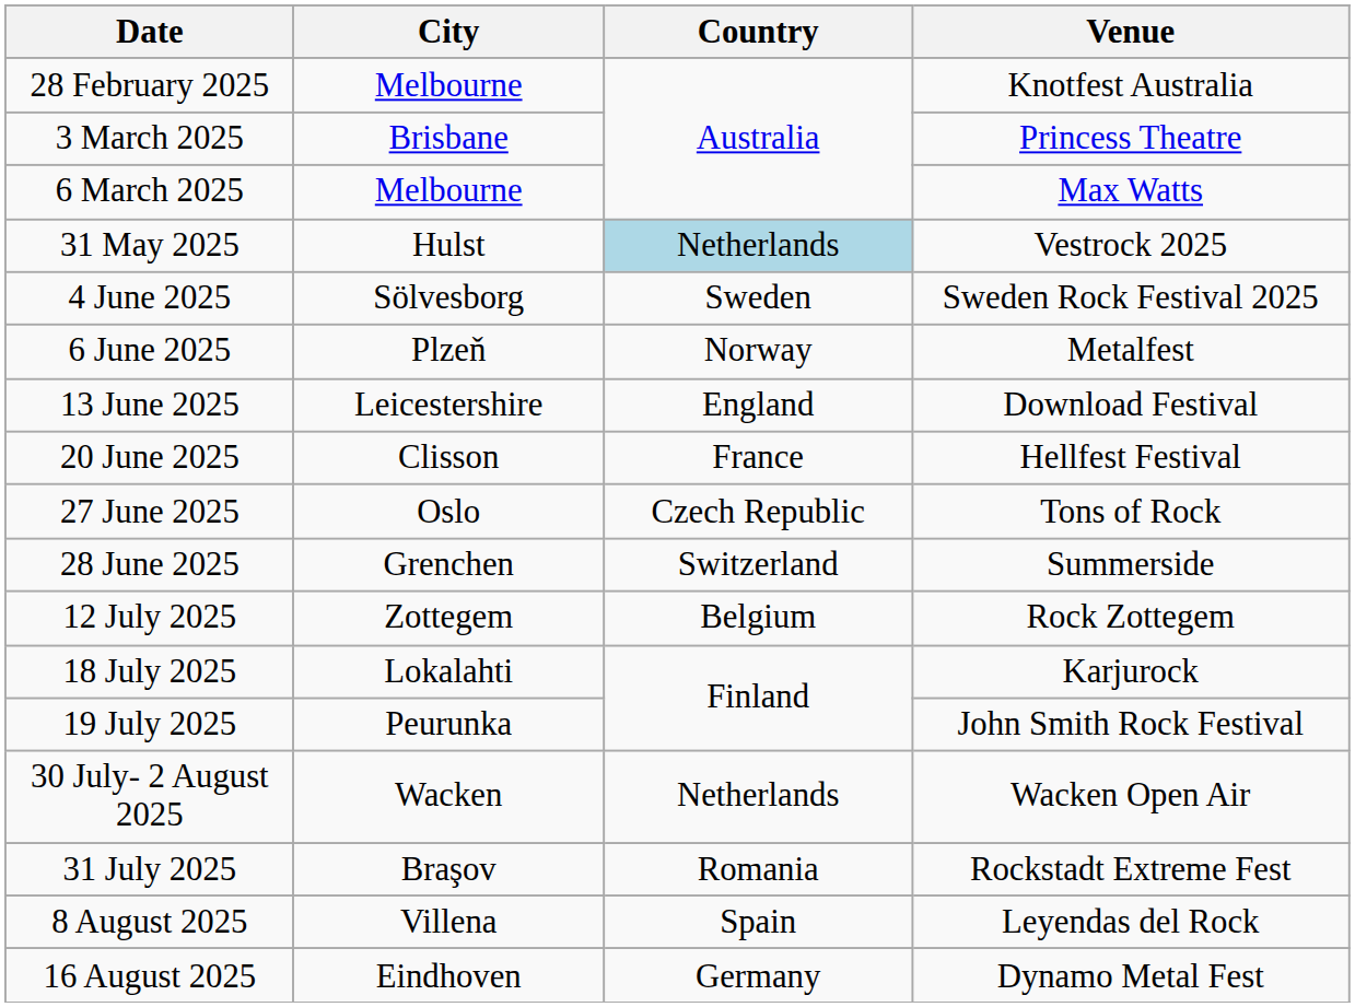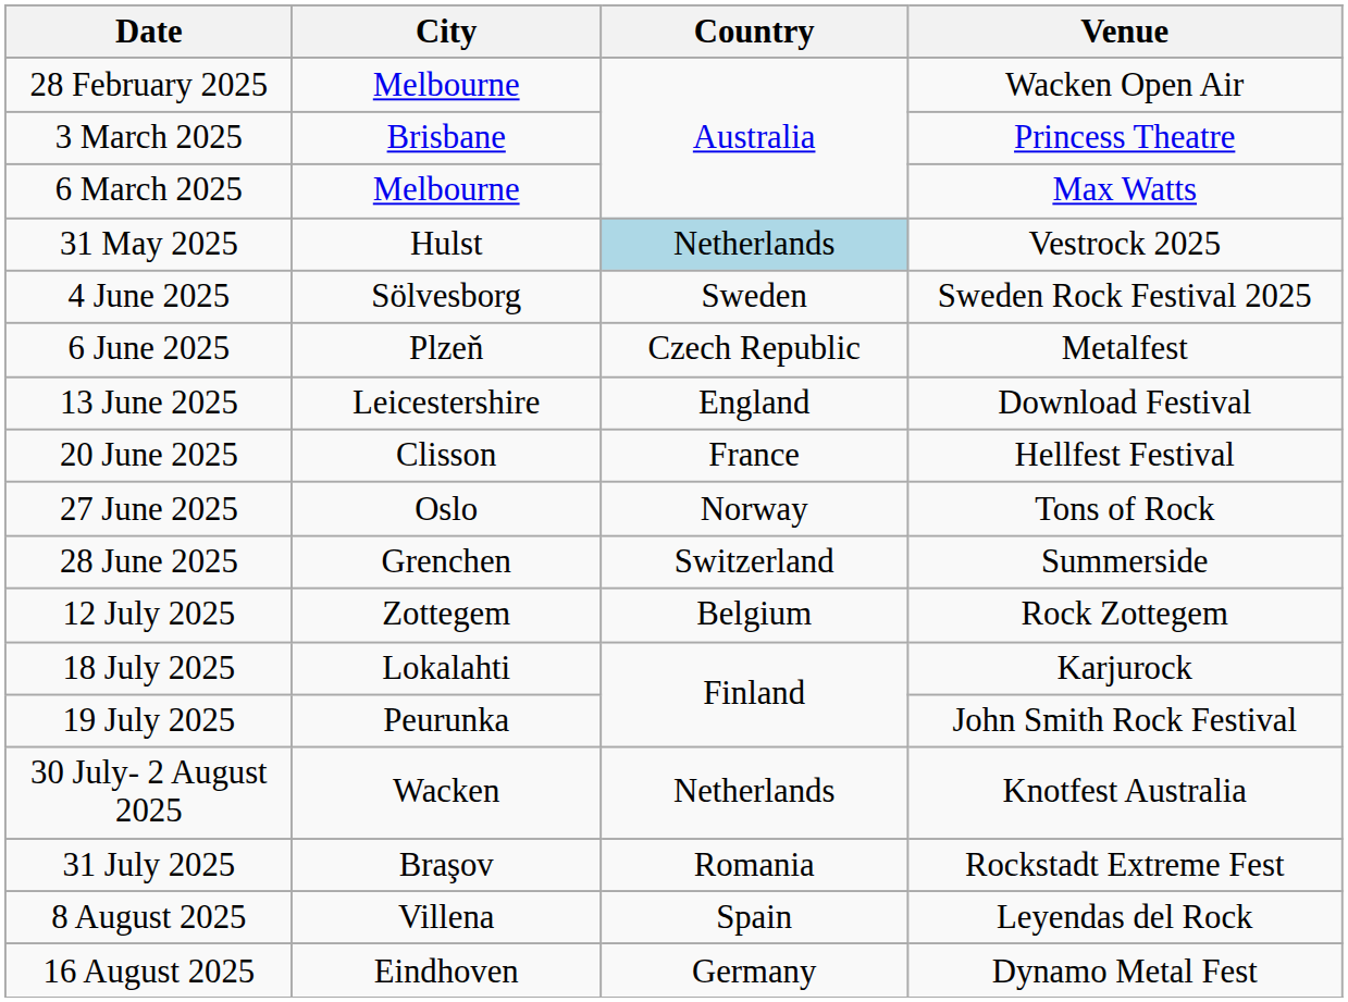28 February 2025 | Venue: Knotfest Australia -> Wacken Open Air
6 June 2025 | Country: Norway -> Czech Republic
27 June 2025 | Country: Czech Republic -> Norway
30 July- 2 August 2025 | Venue: Wacken Open Air -> Knotfest Australia
